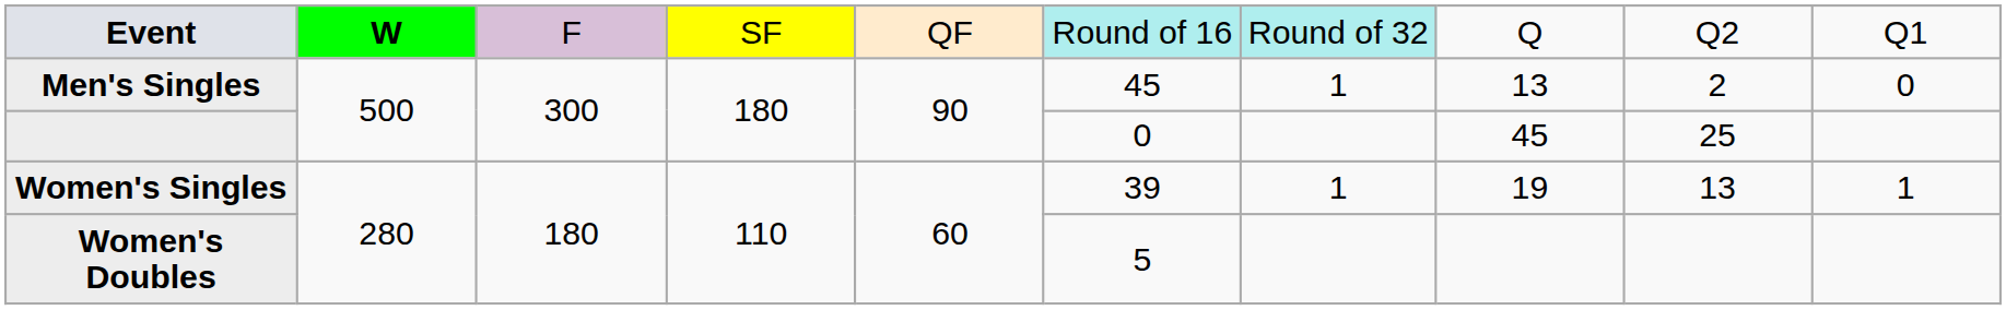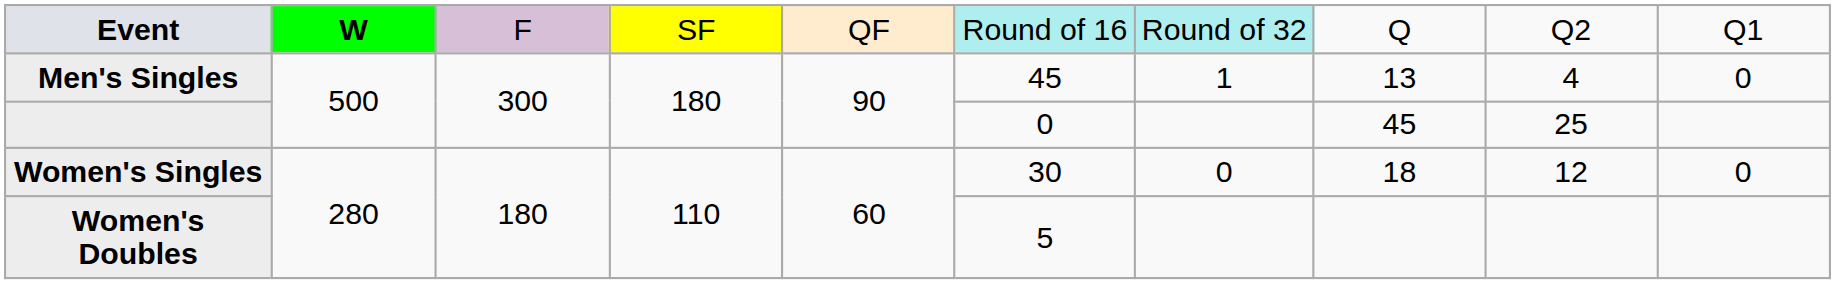Men's Singles | column 9: 2 -> 4
Women's Singles | column 6: 39 -> 30
Women's Singles | column 7: 1 -> 0
Women's Singles | column 8: 19 -> 18
Women's Singles | column 9: 13 -> 12
Women's Singles | column 10: 1 -> 0
